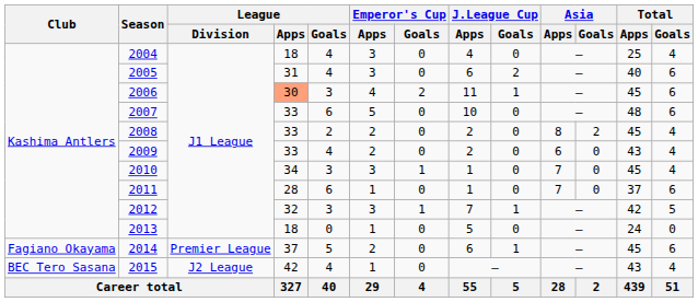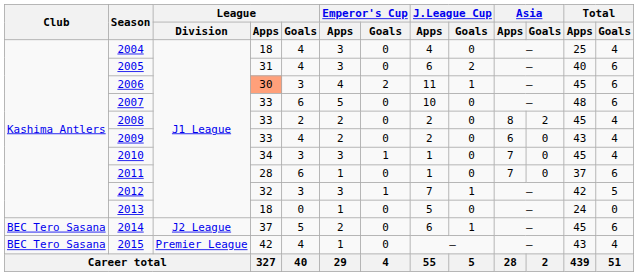2014 | Club: Fagiano Okayama -> BEC Tero Sasana
2014 | League / Division: Premier League -> J2 League
2015 | League / Division: J2 League -> Premier League
